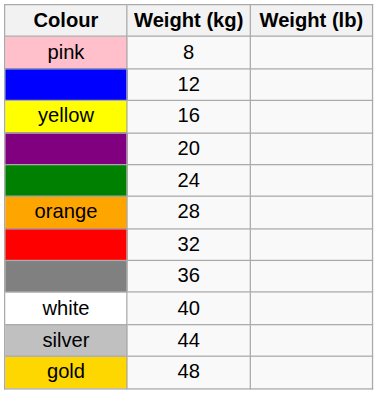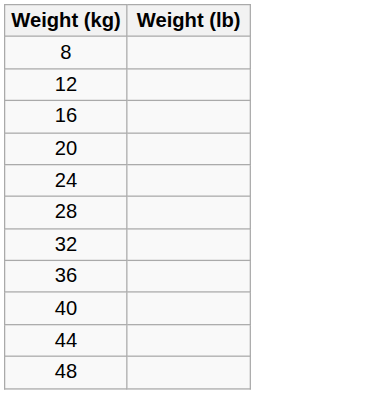- column: Colour | pink | yellow | orange | white | silver | gold
